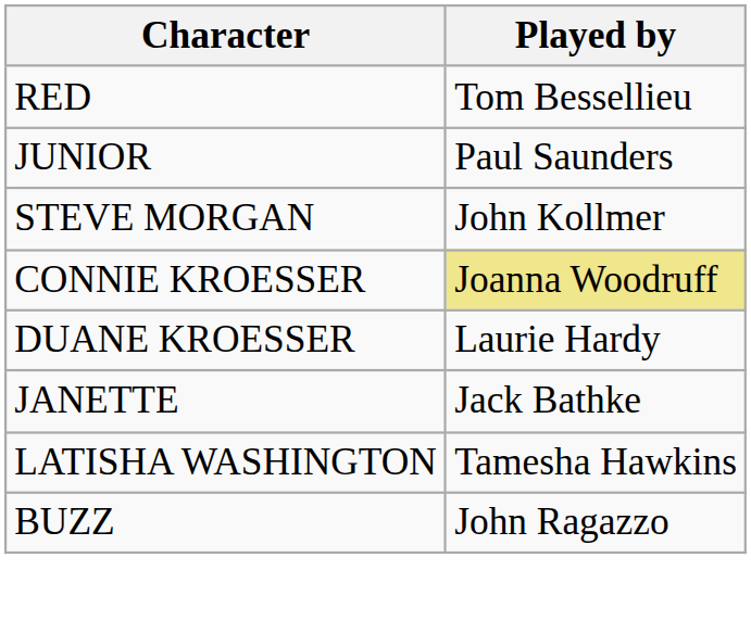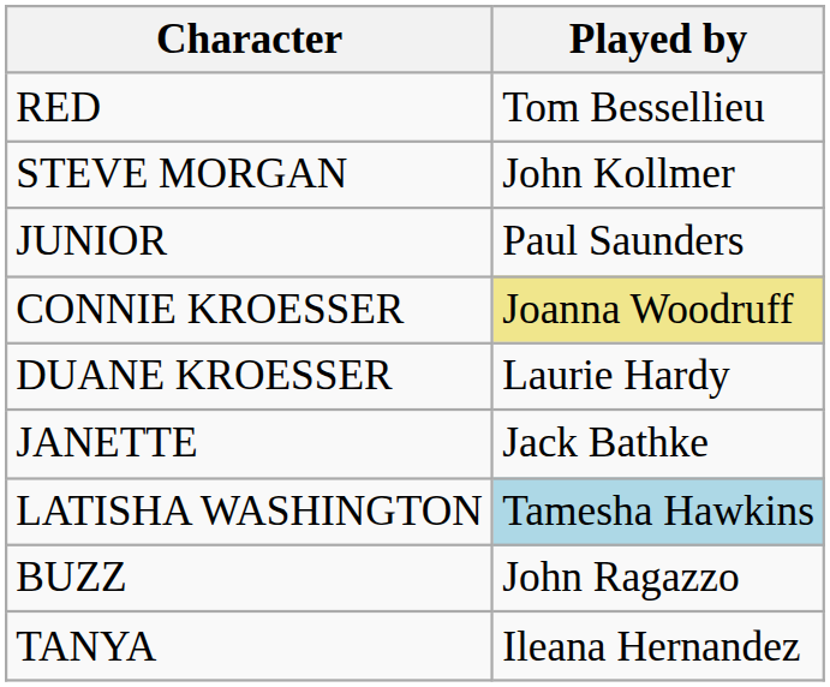rows swapped: STEVE MORGAN <-> JUNIOR
LATISHA WASHINGTON | Played by: no background -> lightblue background
+ row: TANYA | Ileana Hernandez
